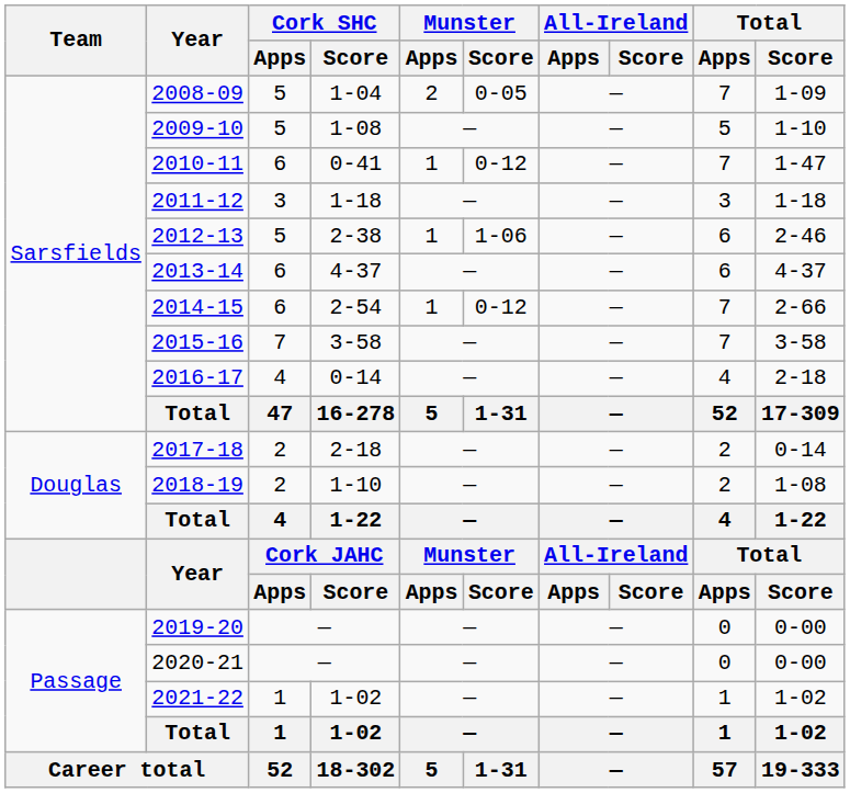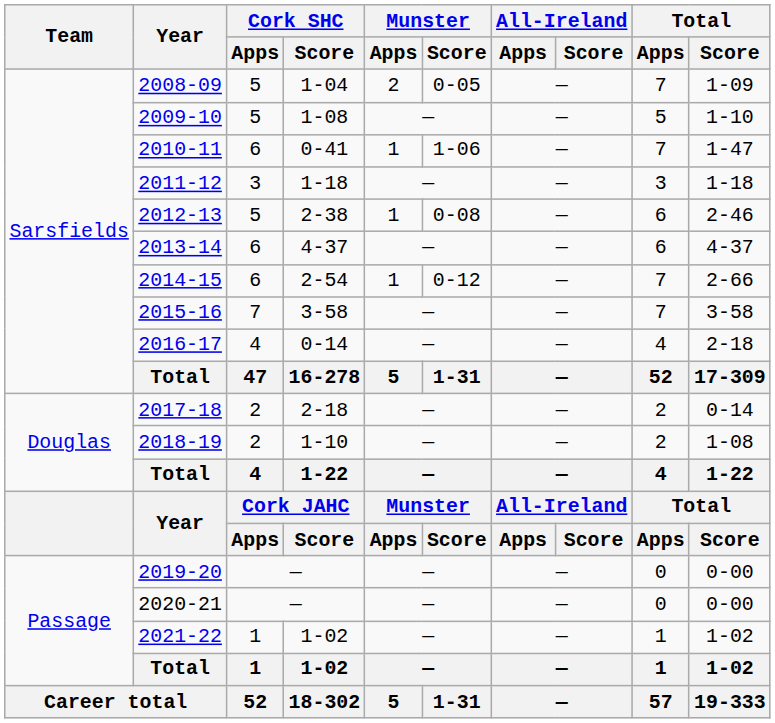2010-11 | Munster / Score: 0-12 -> 1-06
2012-13 | Munster / Score: 1-06 -> 0-08
